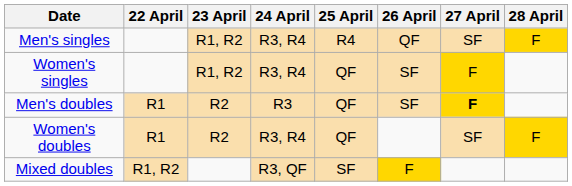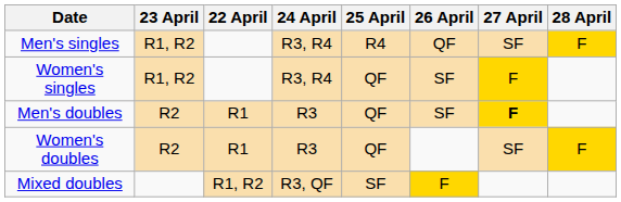columns swapped: 22 April <-> 23 April
Women's doubles | 24 April: R3, R4 -> R3
